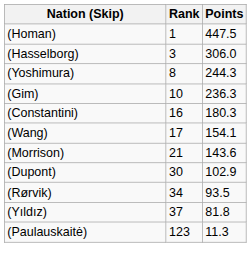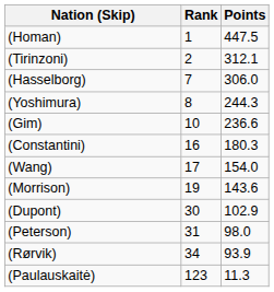+ row: (Tirinzoni) | 2 | 312.1
(Hasselborg) | Rank: 3 -> 7
(Gim) | Points: 236.3 -> 236.6
(Wang) | Points: 154.1 -> 154.0
(Morrison) | Rank: 21 -> 19
+ row: (Peterson) | 31 | 98.0
(Rørvik) | Points: 93.5 -> 93.9
- row: (Yıldız) | 37 | 81.8
